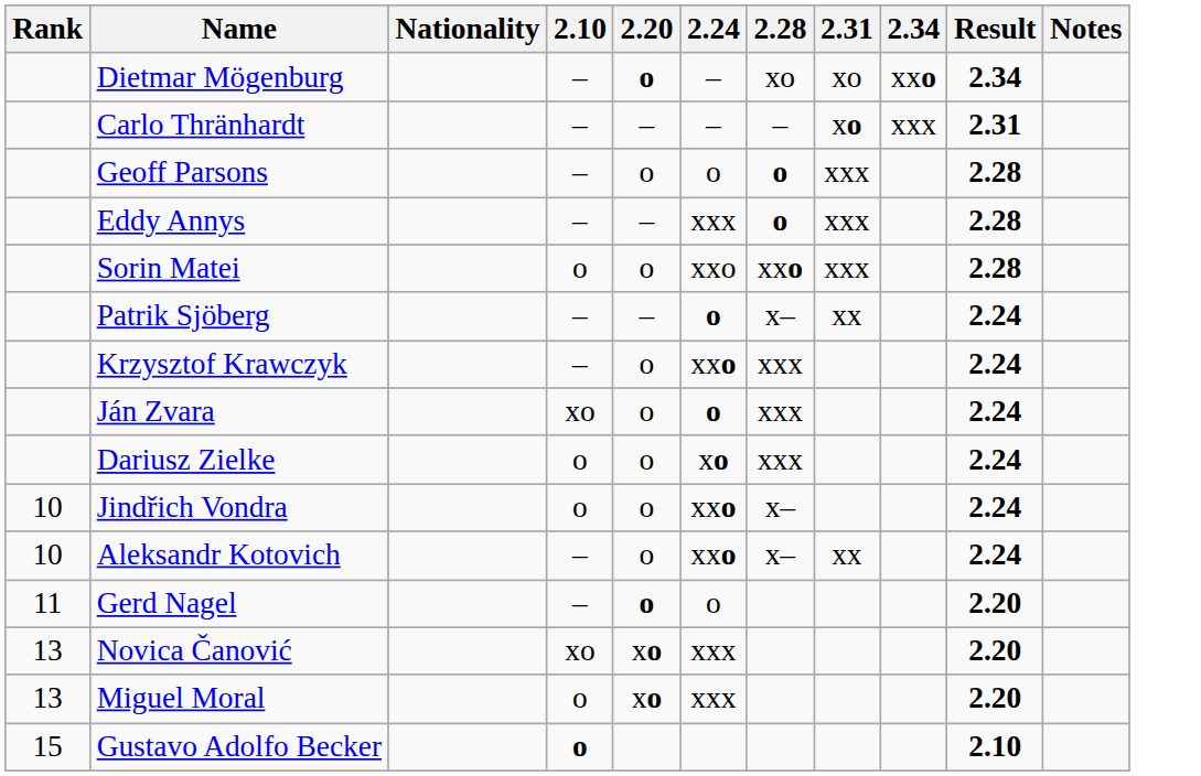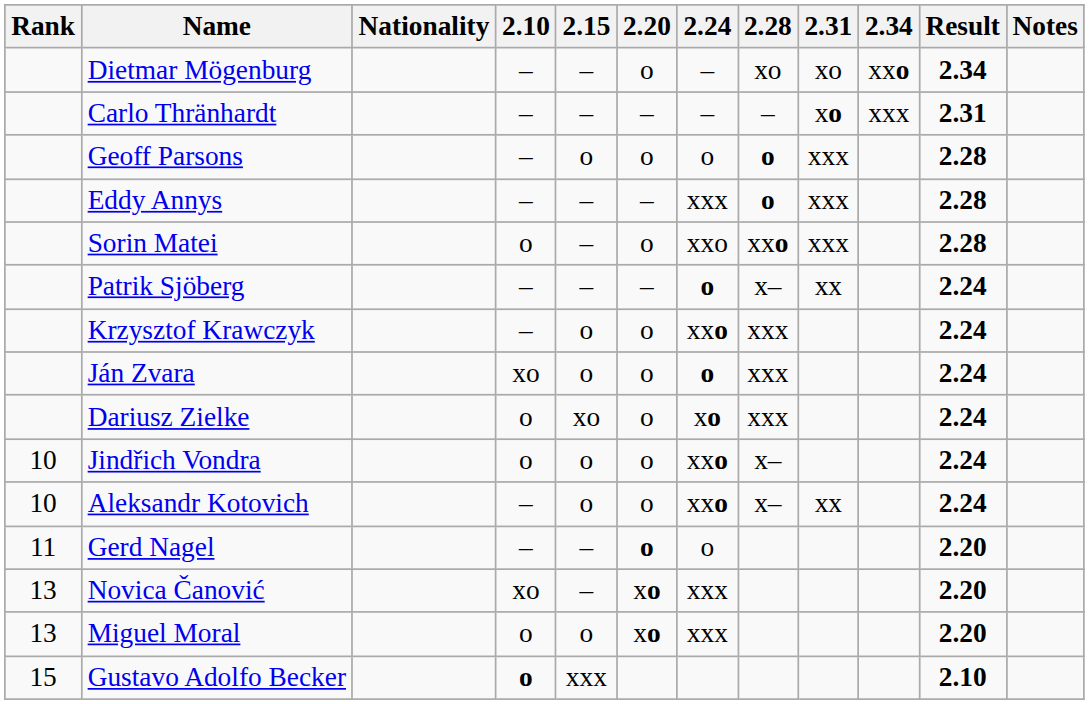+ column: 2.15 | – | – | o | – | – | – | o | o | xo | o | o | – | – | o | xxx
Dietmar Mögenburg | 2.20: bold -> normal
